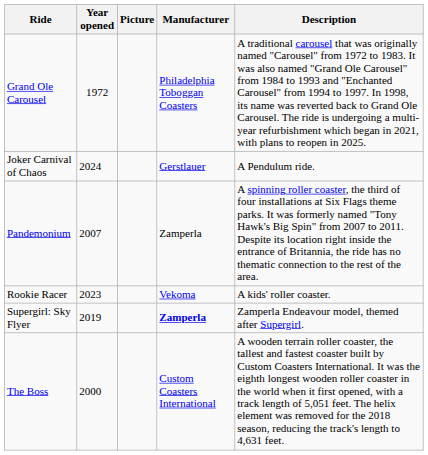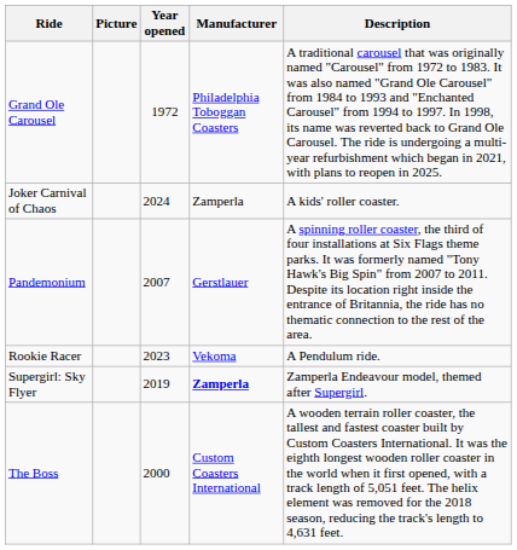columns swapped: Picture <-> Year opened
Joker Carnival of Chaos | Manufacturer: Gerstlauer -> Zamperla
Joker Carnival of Chaos | Description: A Pendulum ride. -> A kids' roller coaster.
Pandemonium | Manufacturer: Zamperla -> Gerstlauer
Rookie Racer | Description: A kids' roller coaster. -> A Pendulum ride.
